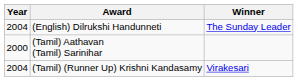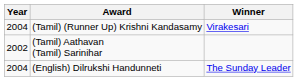rows swapped: (English) Dilrukshi Handunneti <-> (Tamil) (Runner Up) Krishni Kandasamy
(Tamil) Aathavan (Tamil) Sarinihar | Year: 2000 -> 2002
